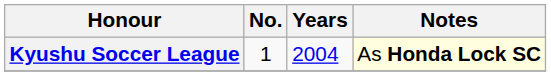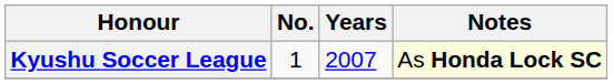Kyushu Soccer League | Years: 2004 -> 2007
